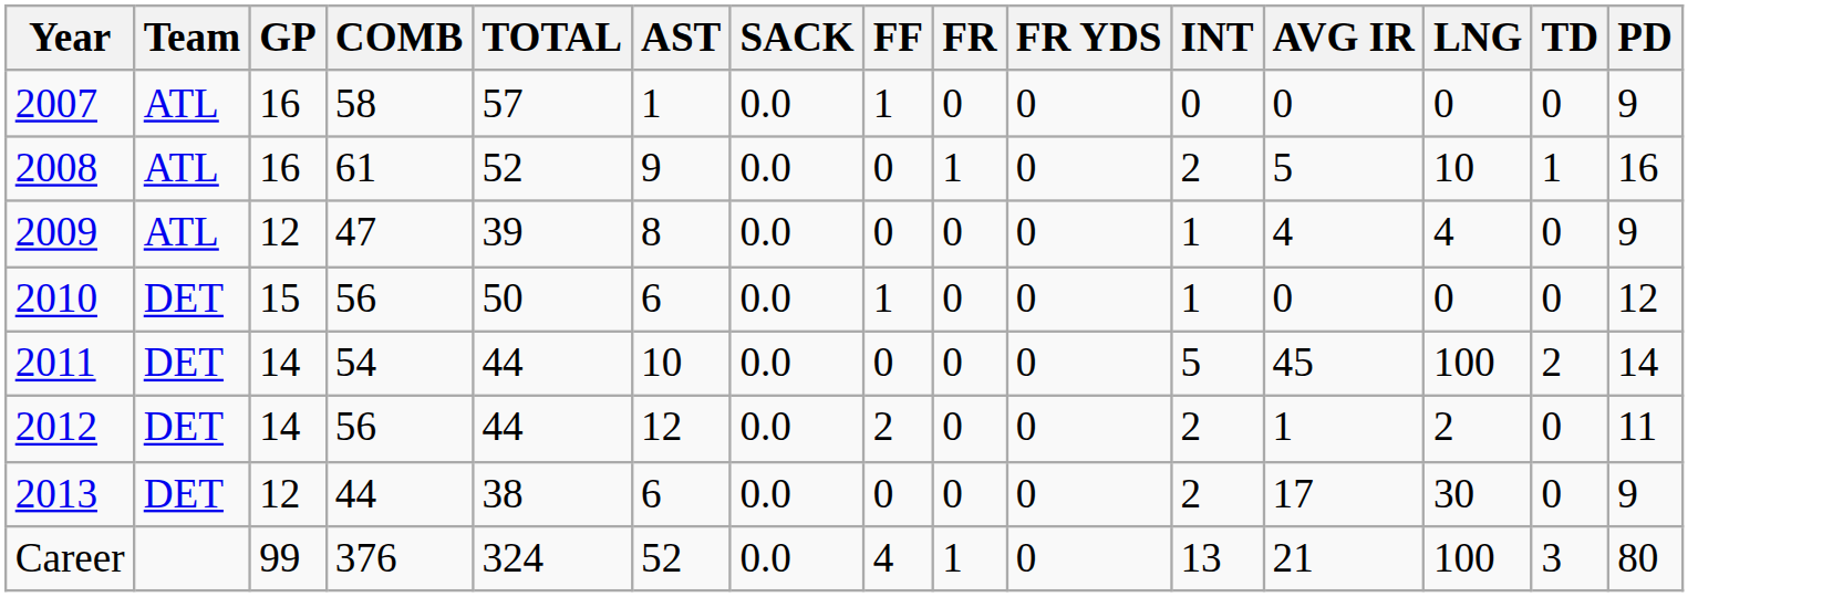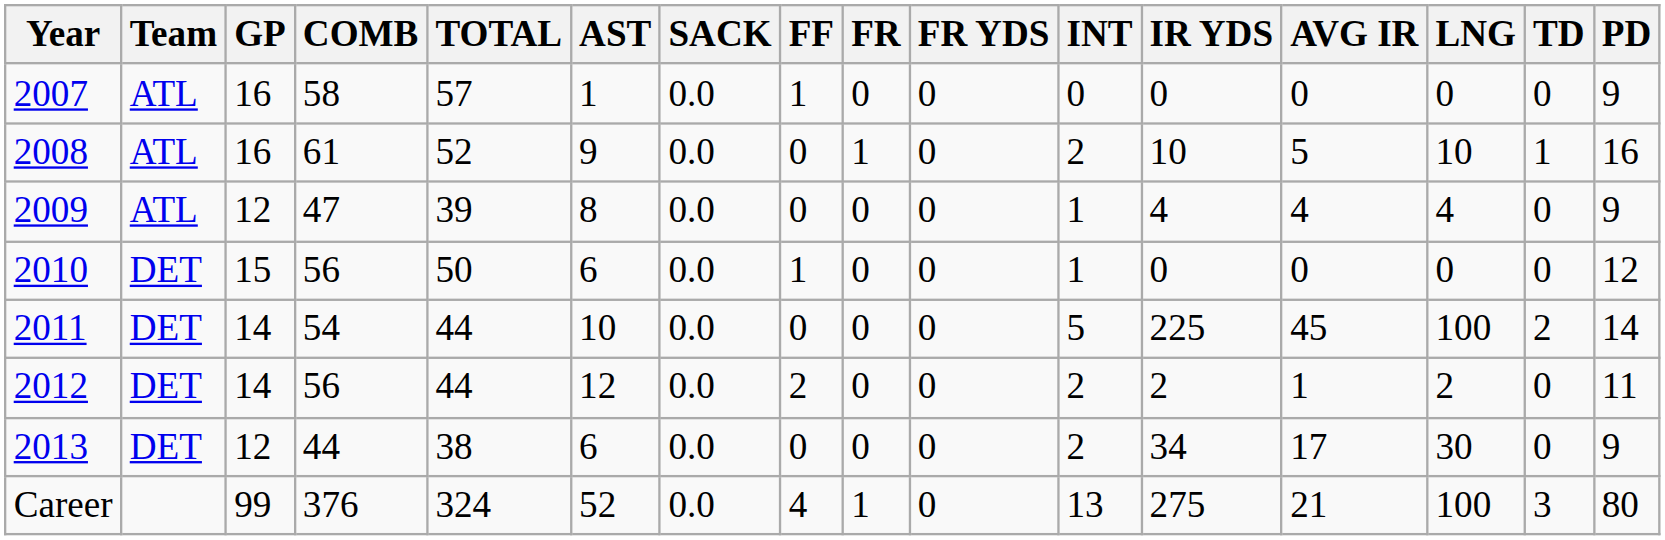+ column: IR YDS | 0 | 10 | 4 | 0 | 225 | 2 | 34 | 275
